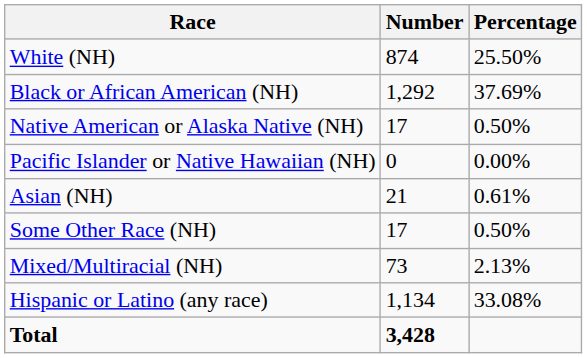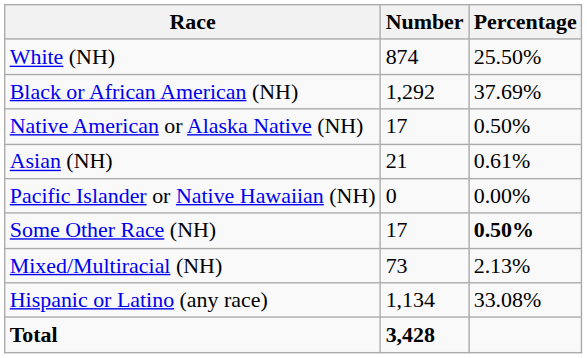rows swapped: Asian (NH) <-> Pacific Islander or Native Hawaiian (NH)
Some Other Race (NH) | Percentage: normal -> bold
